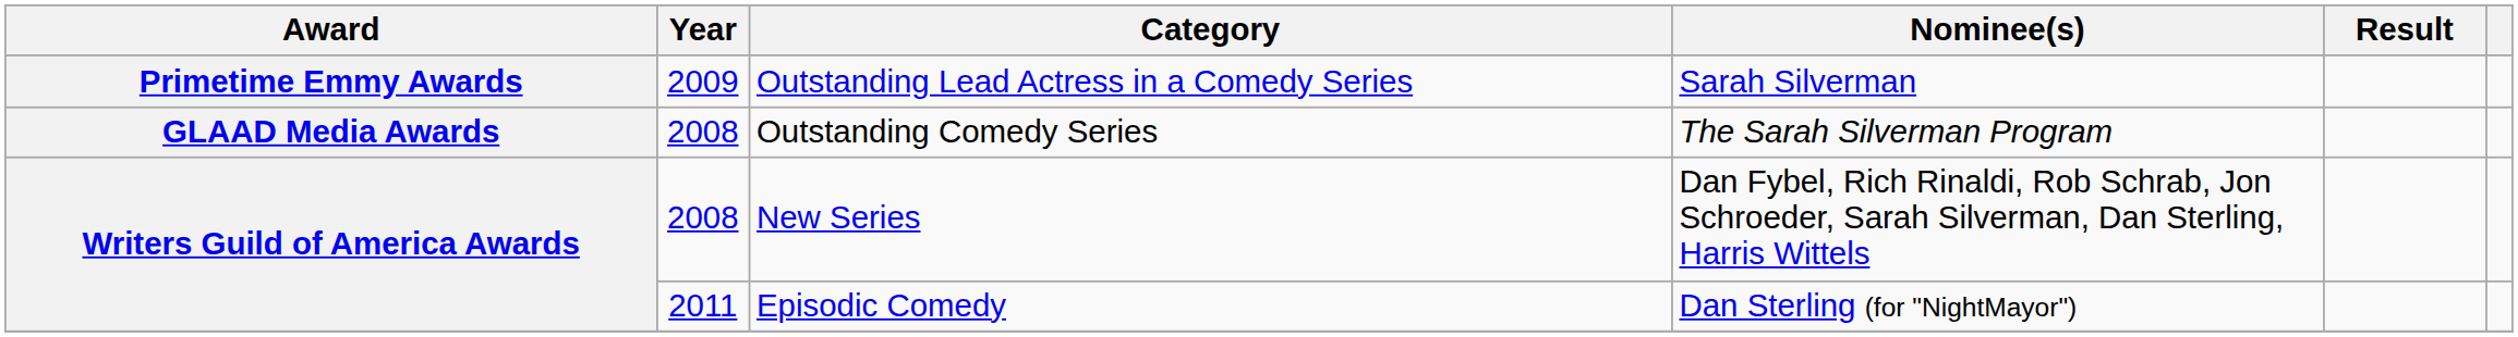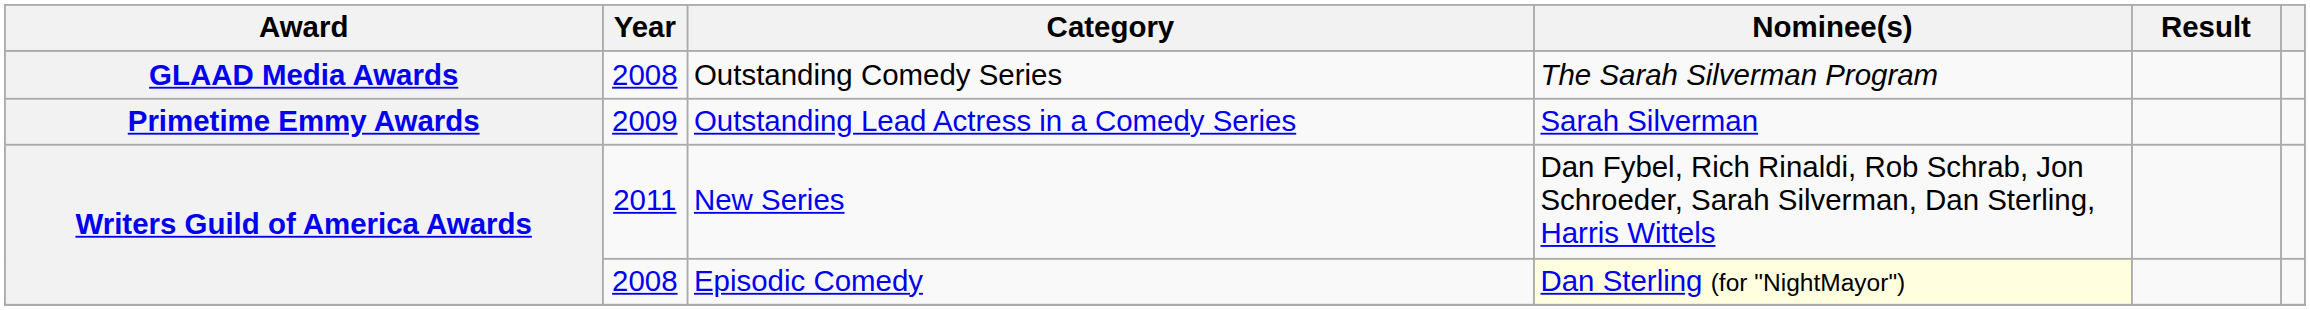rows swapped: Outstanding Comedy Series <-> Outstanding Lead Actress in a Comedy Series
New Series | Year: 2008 -> 2011
Episodic Comedy | Year: 2011 -> 2008
Episodic Comedy | Nominee(s): no background -> lightyellow background
